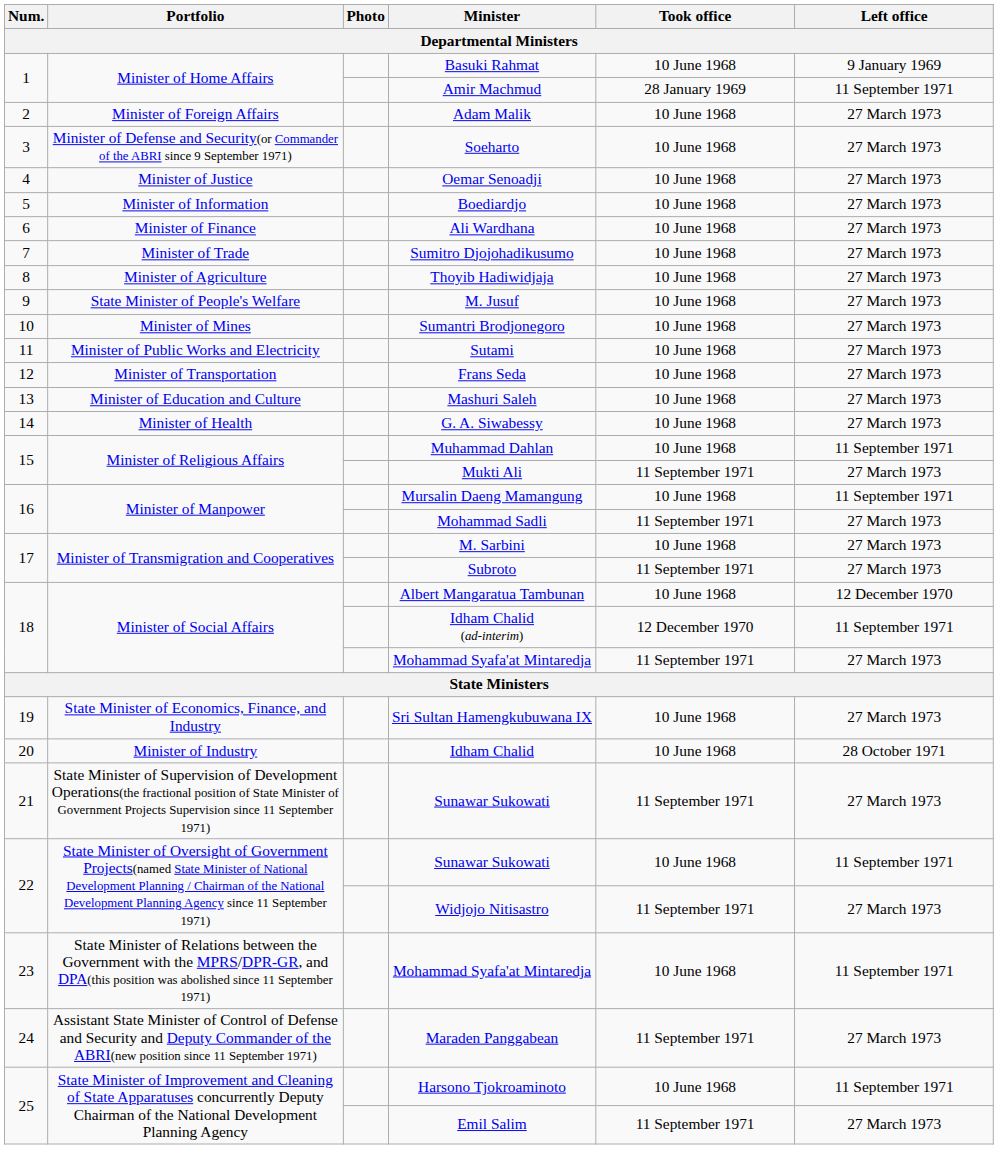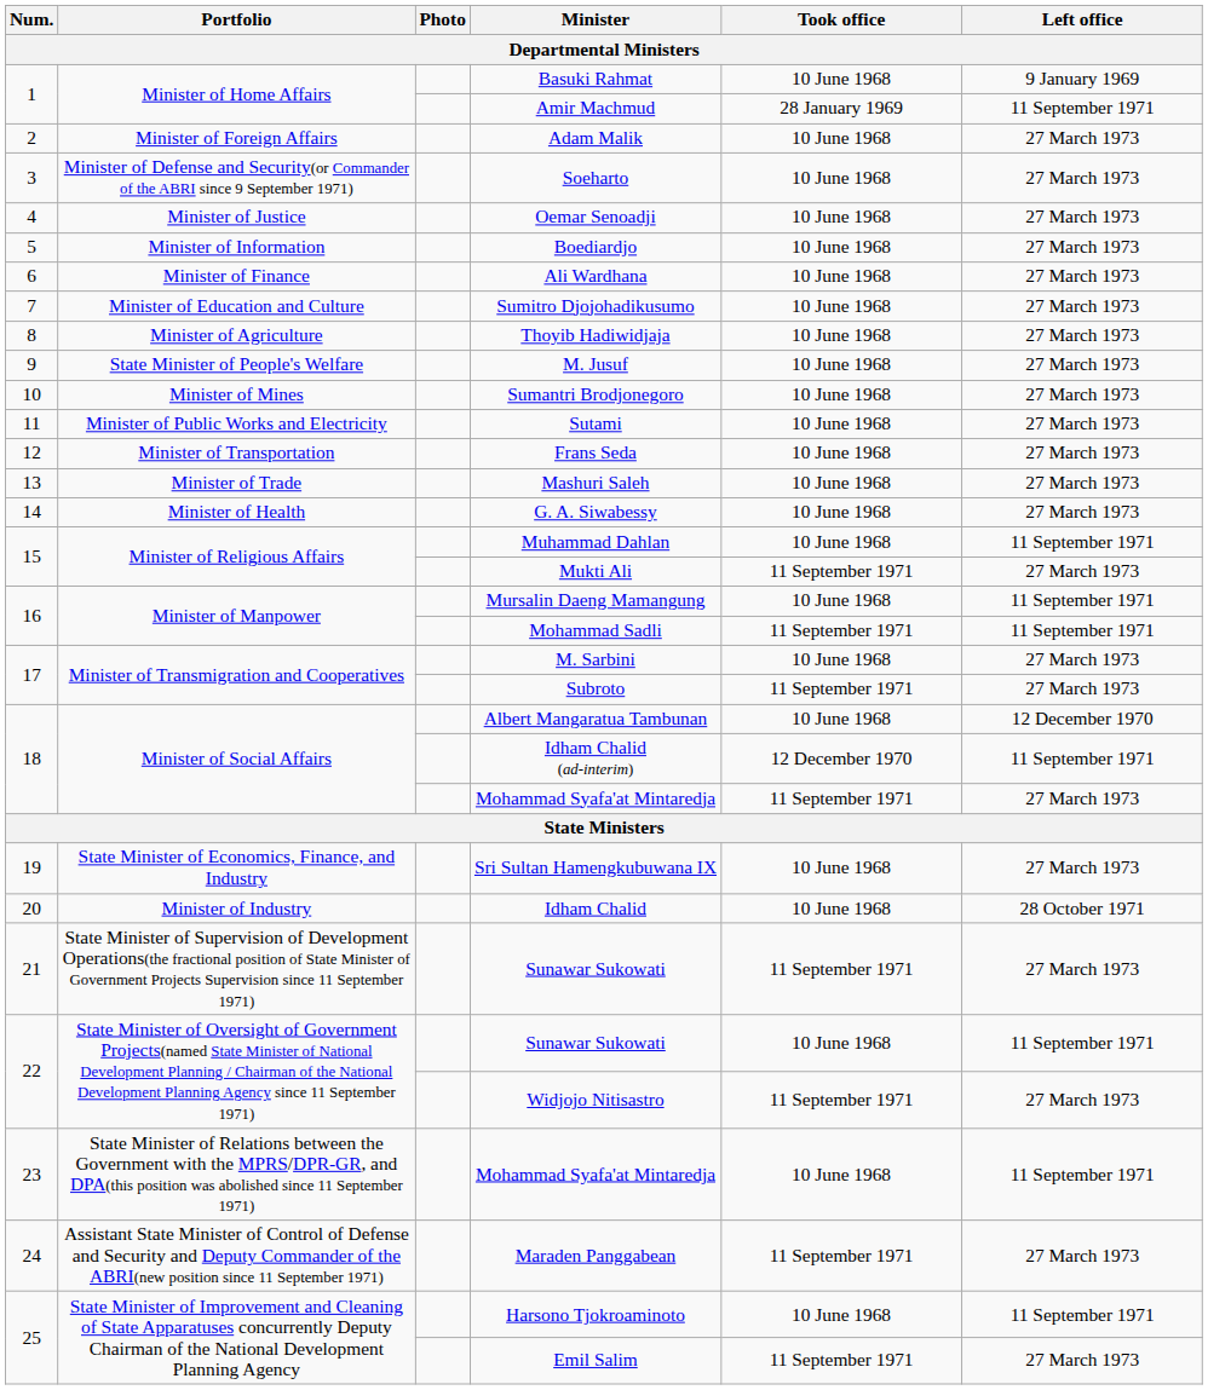Sumitro Djojohadikusumo | Portfolio: Minister of Trade -> Minister of Education and Culture
Mashuri Saleh | Portfolio: Minister of Education and Culture -> Minister of Trade
Mohammad Sadli | Left office: 27 March 1973 -> 11 September 1971
